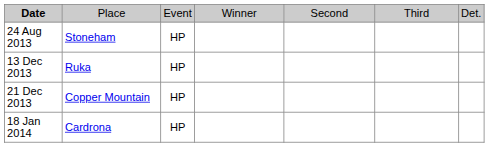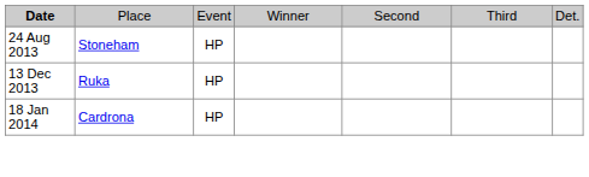- row: 21 Dec 2013 | Copper Mountain | HP
